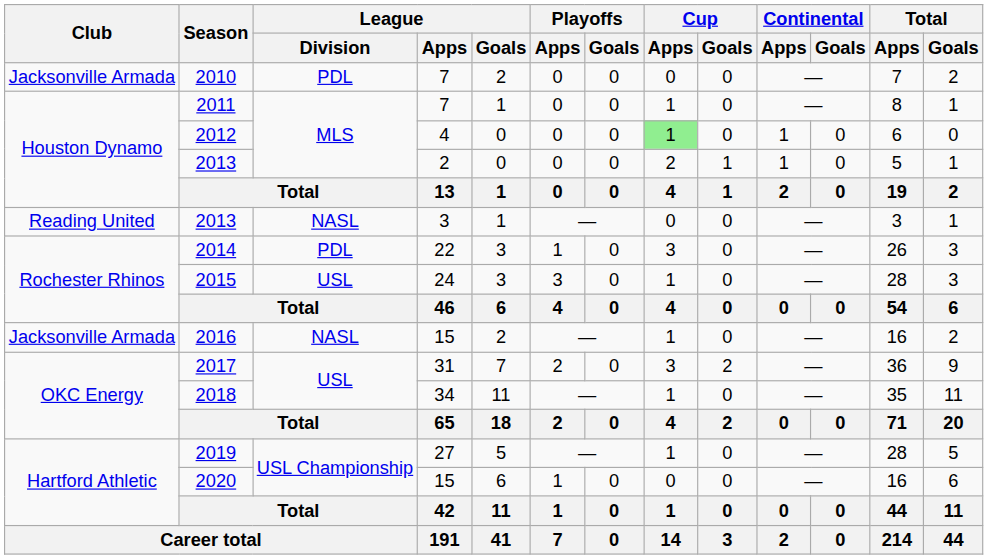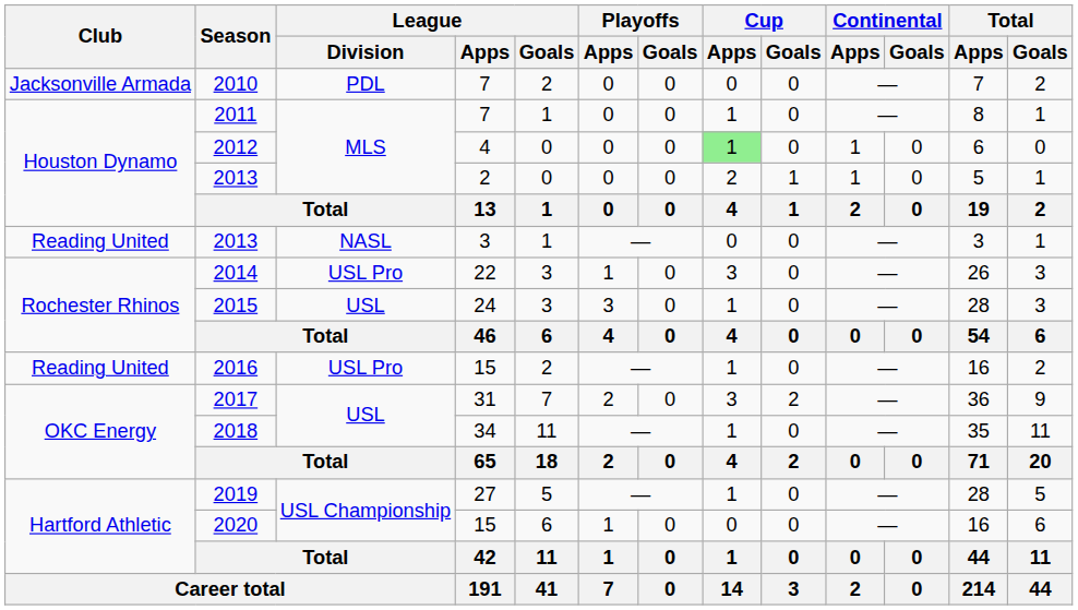2014 | League / Division: PDL -> USL Pro
2016 | Club: Jacksonville Armada -> Reading United
2016 | League / Division: NASL -> USL Pro
